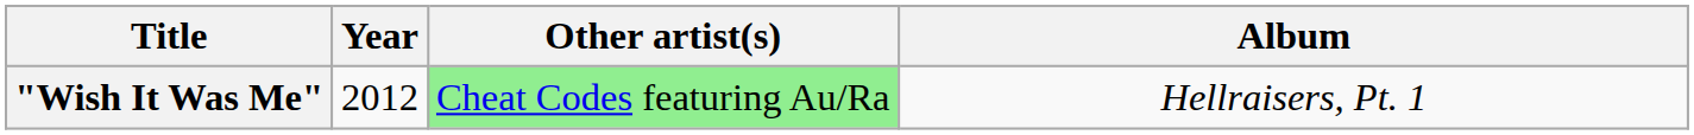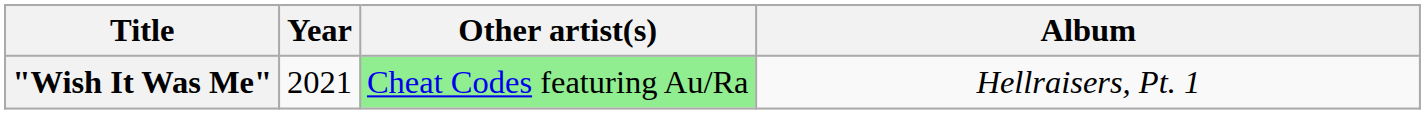"Wish It Was Me" | Year: 2012 -> 2021
